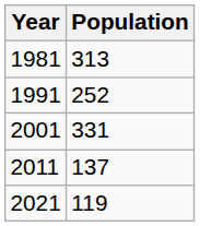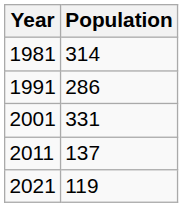1981 | Population: 313 -> 314
1991 | Population: 252 -> 286
